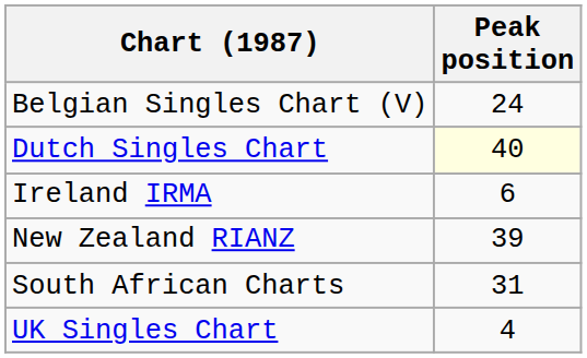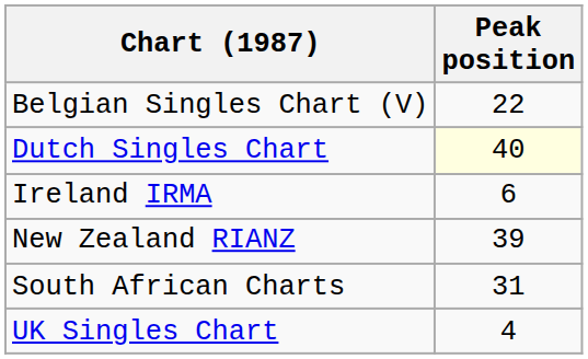Belgian Singles Chart (V) | Peak position: 24 -> 22
